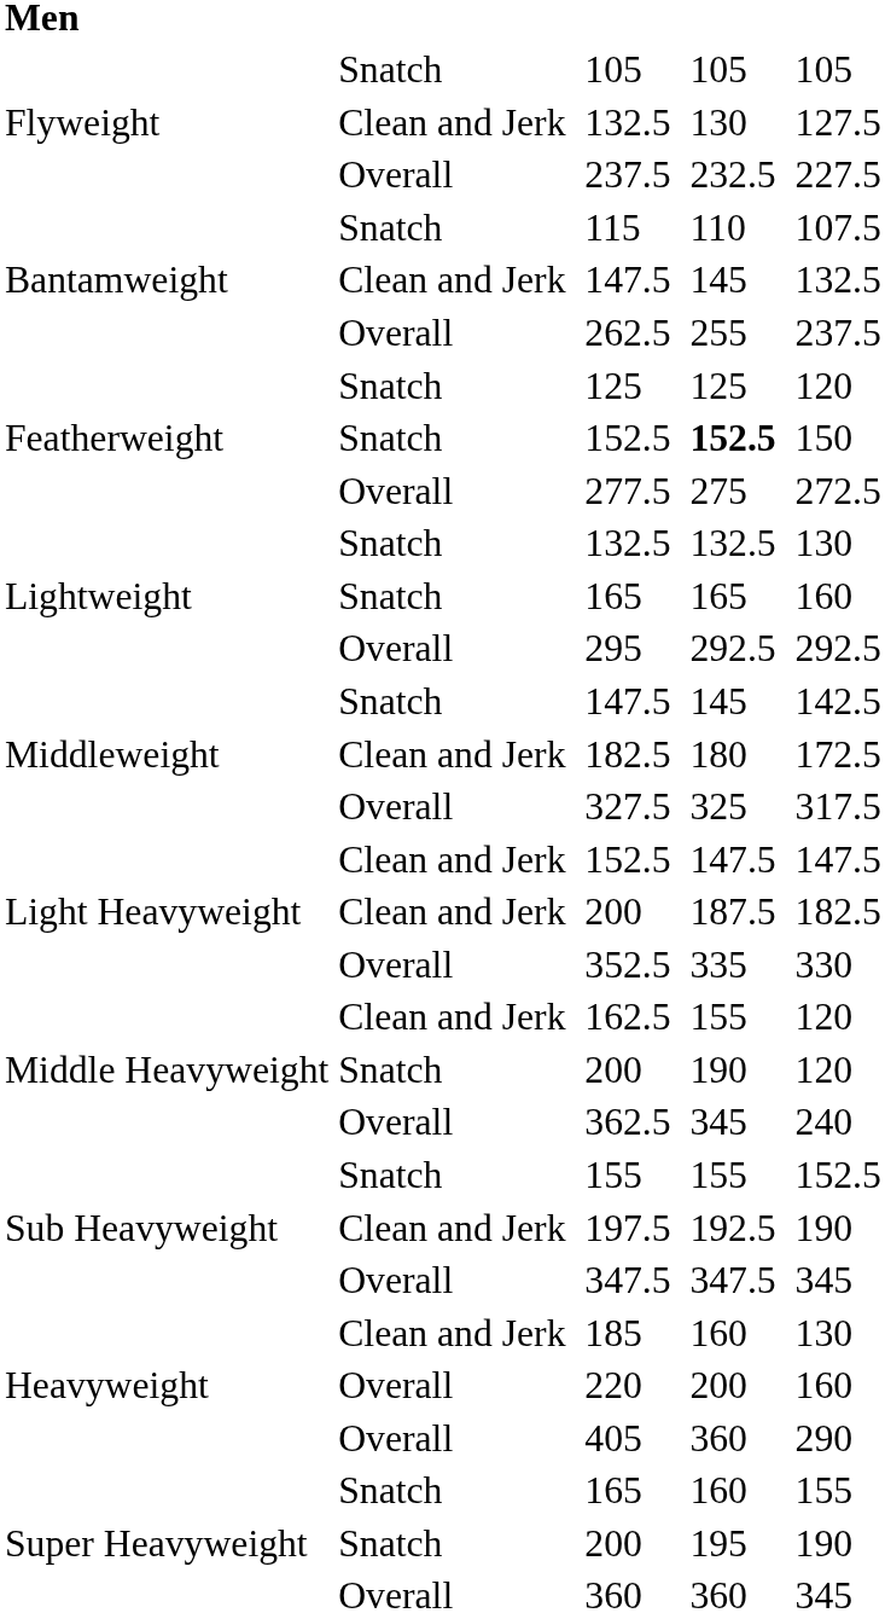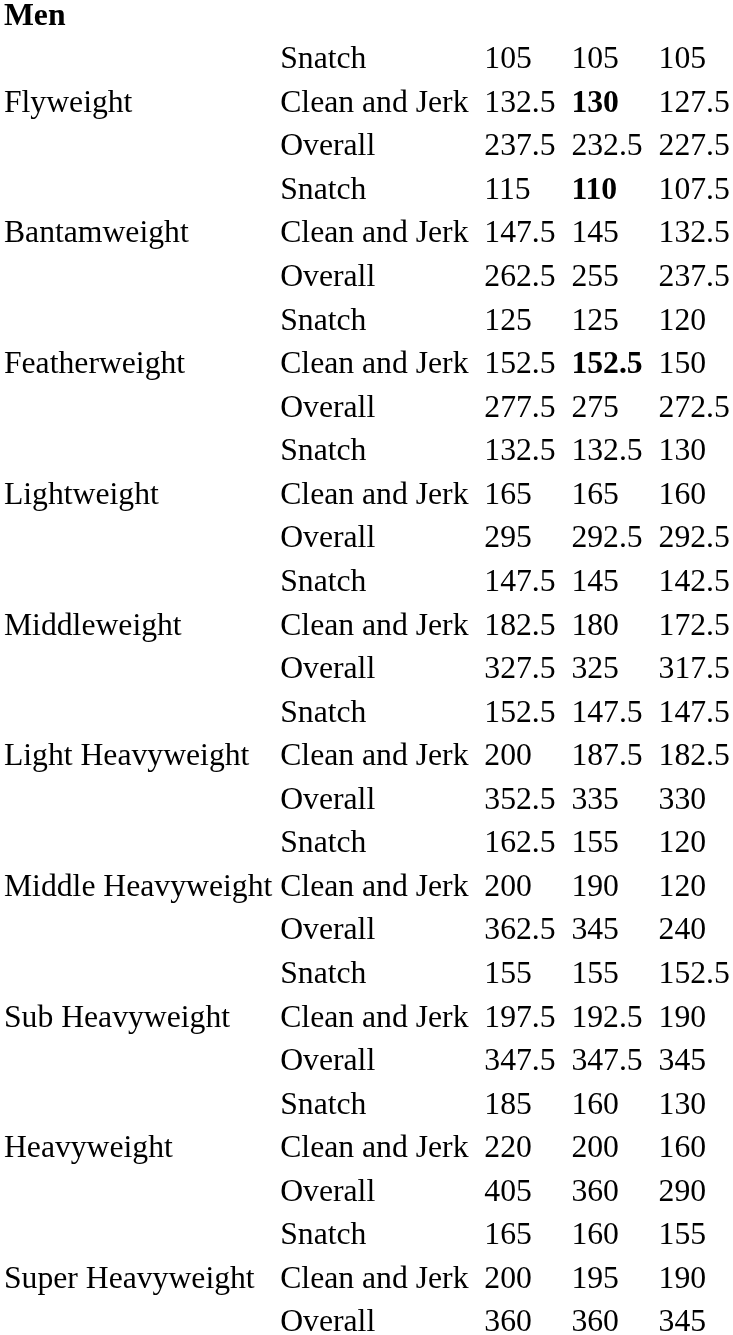Flyweight / 132.5 | column 6: normal -> bold
115 | column 6: normal -> bold
Featherweight / 152.5 | column 2: Snatch -> Clean and Jerk
Lightweight / 165 | column 2: Snatch -> Clean and Jerk
Light Heavyweight / 152.5 | column 2: Clean and Jerk -> Snatch
162.5 | column 2: Clean and Jerk -> Snatch
Middle Heavyweight / 200 | column 2: Snatch -> Clean and Jerk
185 | column 2: Clean and Jerk -> Snatch
220 | column 2: Overall -> Clean and Jerk
Super Heavyweight / 200 | column 2: Snatch -> Clean and Jerk
